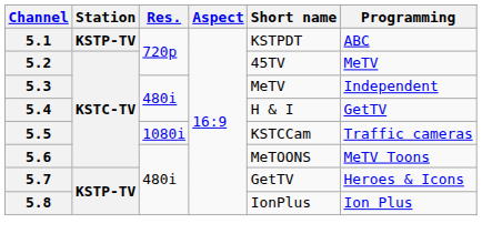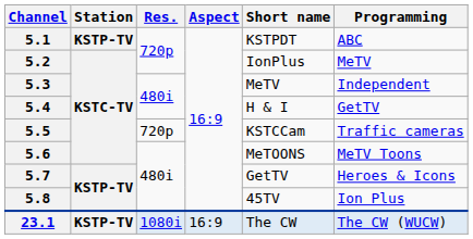5.2 | Short name: 45TV -> IonPlus
5.5 | Res.: 1080i -> 720p
5.8 | Short name: IonPlus -> 45TV
+ row: 23.1 | KSTP-TV | 1080i | 16:9 | The CW | The CW (WUCW)
